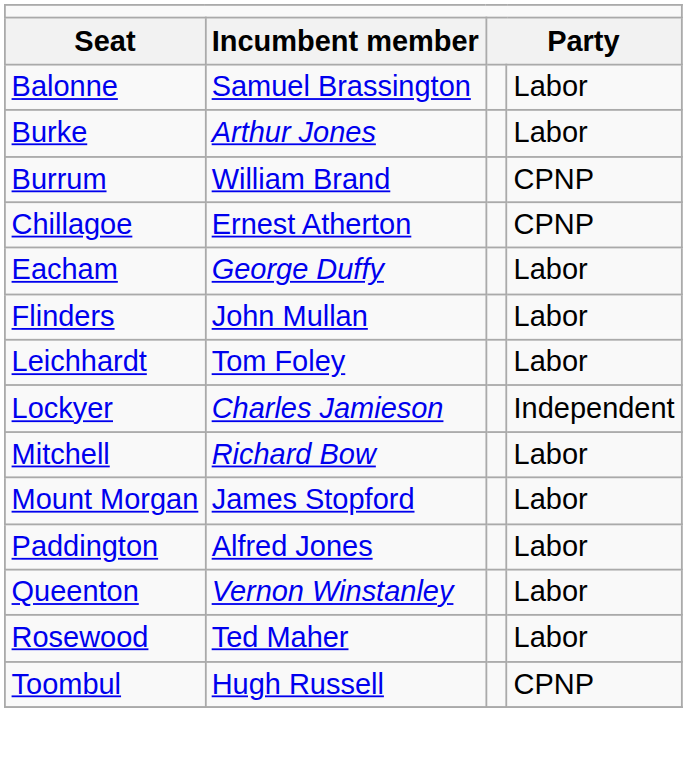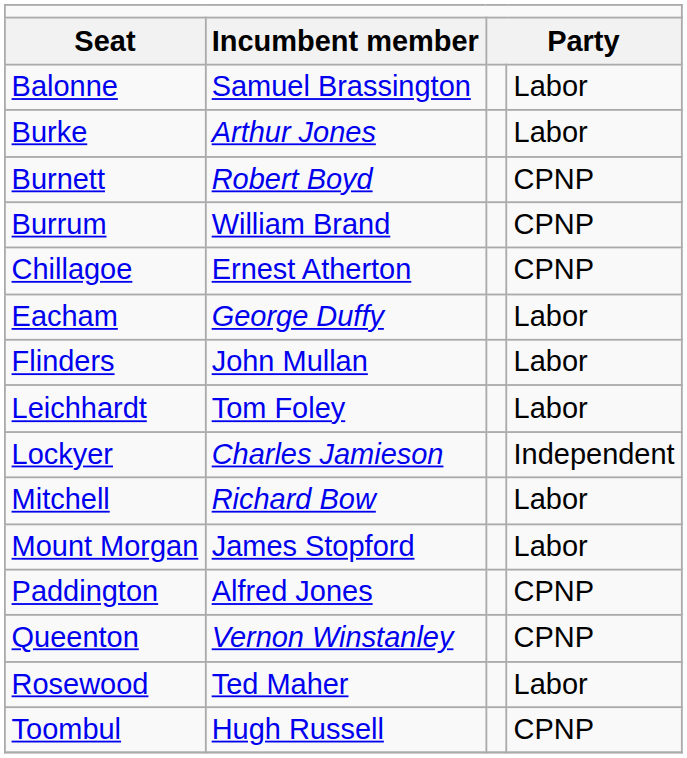+ row: Burnett | Robert Boyd | CPNP
Paddington | column 4: Labor -> CPNP
Queenton | column 4: Labor -> CPNP
